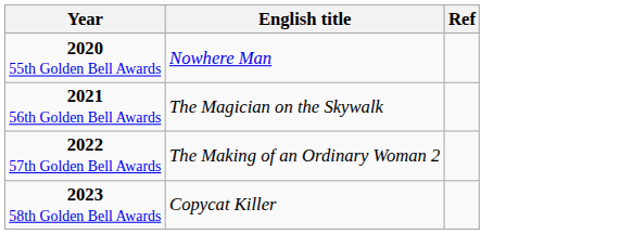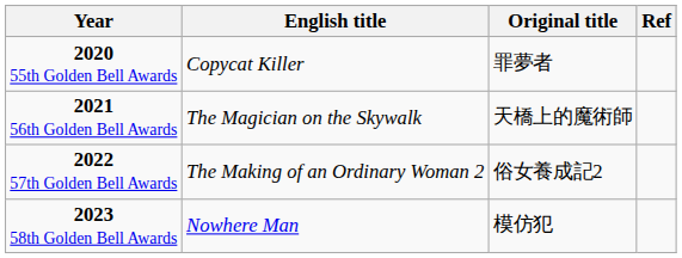+ column: Original title | 罪夢者 | 天橋上的魔術師 | 俗女養成記2 | 模仿犯
2020 55th Golden Bell Awards | English title: Nowhere Man -> Copycat Killer
2023 58th Golden Bell Awards | English title: Copycat Killer -> Nowhere Man
